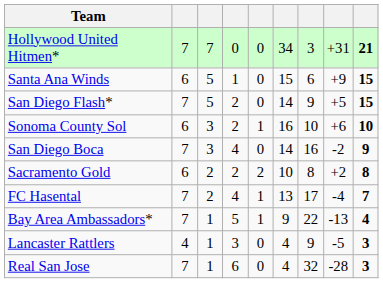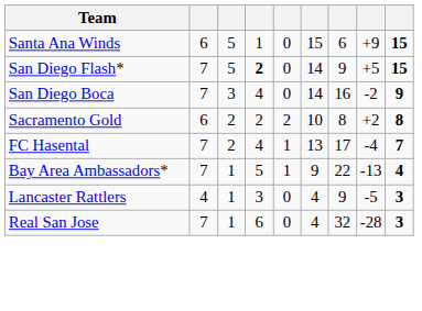- row: Hollywood United Hitmen* | 7 | 7 | 0 | 0 | 34 | 3 | +31 | 21
San Diego Flash* | column 4: normal -> bold
- row: Sonoma County Sol | 6 | 3 | 2 | 1 | 16 | 10 | +6 | 10
